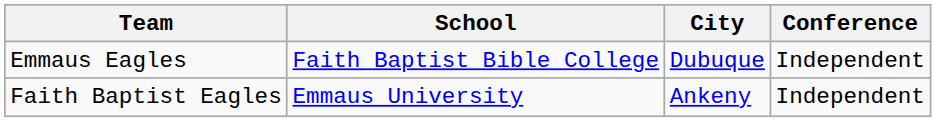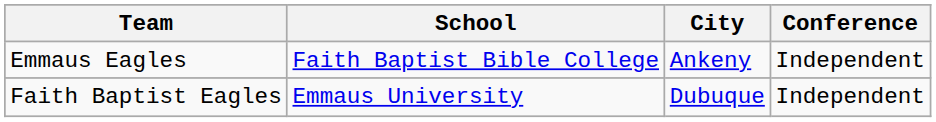Emmaus Eagles | City: Dubuque -> Ankeny
Faith Baptist Eagles | City: Ankeny -> Dubuque
